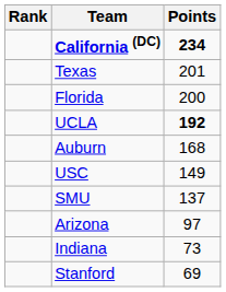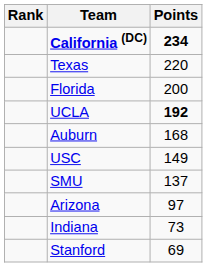Texas | Points: 201 -> 220
